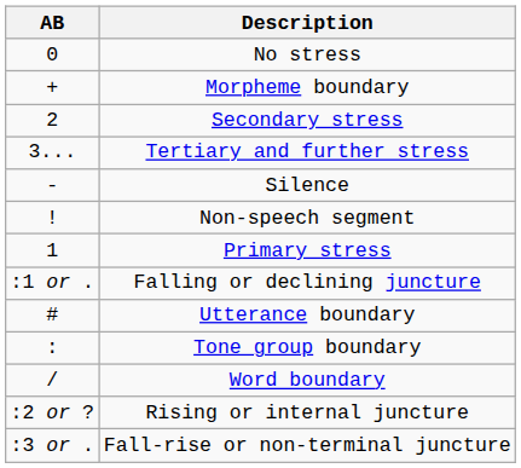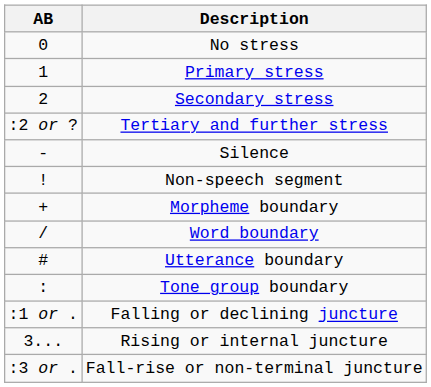rows swapped: Primary stress <-> Morpheme boundary
Tertiary and further stress | AB: 3... -> :2 or ?
rows swapped: Word boundary <-> Falling or declining juncture
Rising or internal juncture | AB: :2 or ? -> 3...
